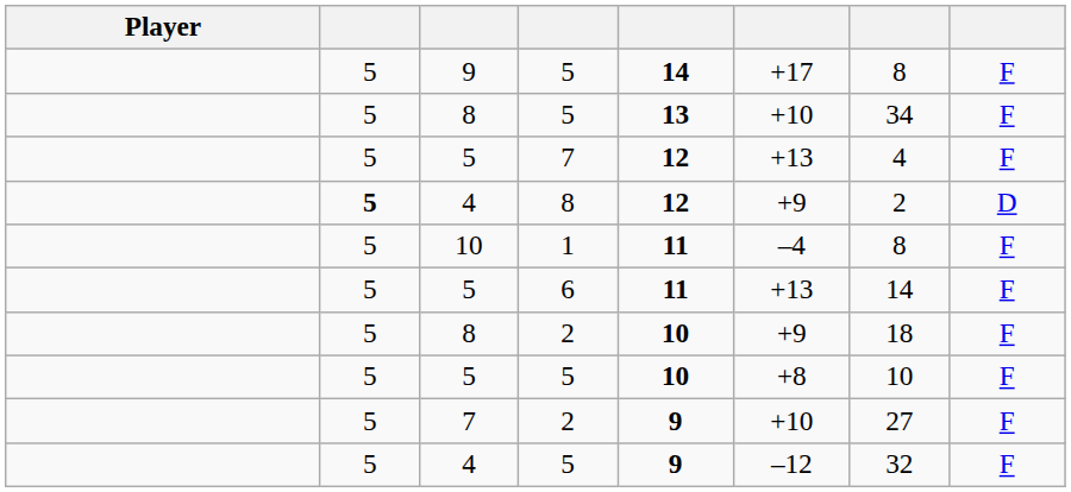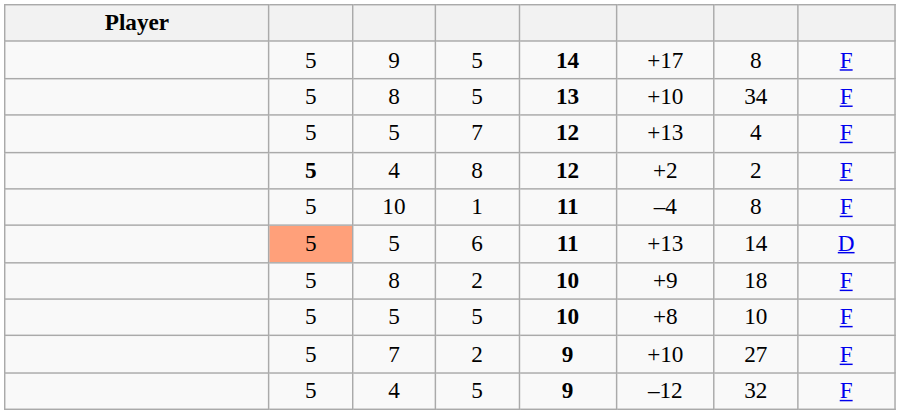4 / 8 | column 6: +9 -> +2
4 / 8 | column 8: D -> F
5 / 6 | column 2: no background -> lightsalmon background
5 / 6 | column 8: F -> D
